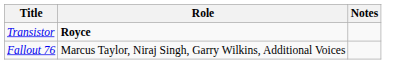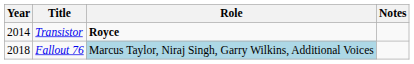+ column: Year | 2014 | 2018
Fallout 76 | Role: no background -> lightblue background
